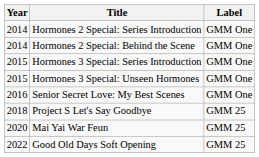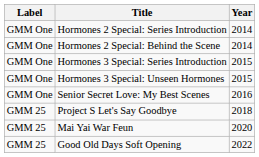columns swapped: Year <-> Label
